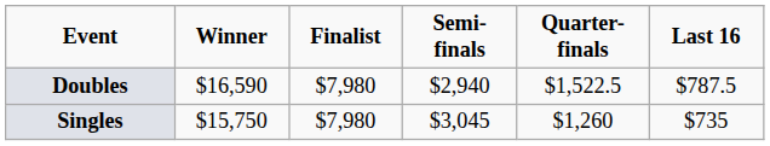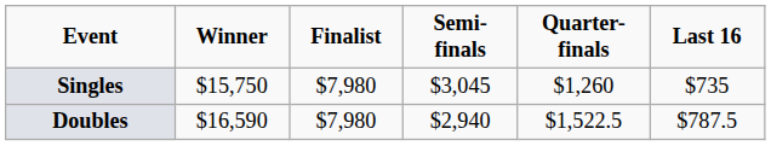rows swapped: Singles <-> Doubles
